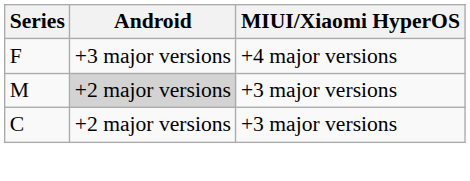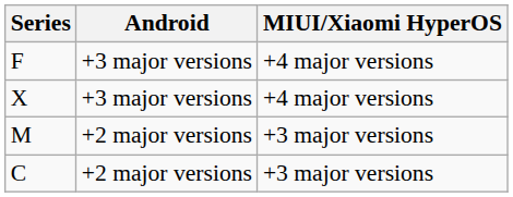+ row: X | +3 major versions | +4 major versions
M | Android: lightgrey background -> no background
